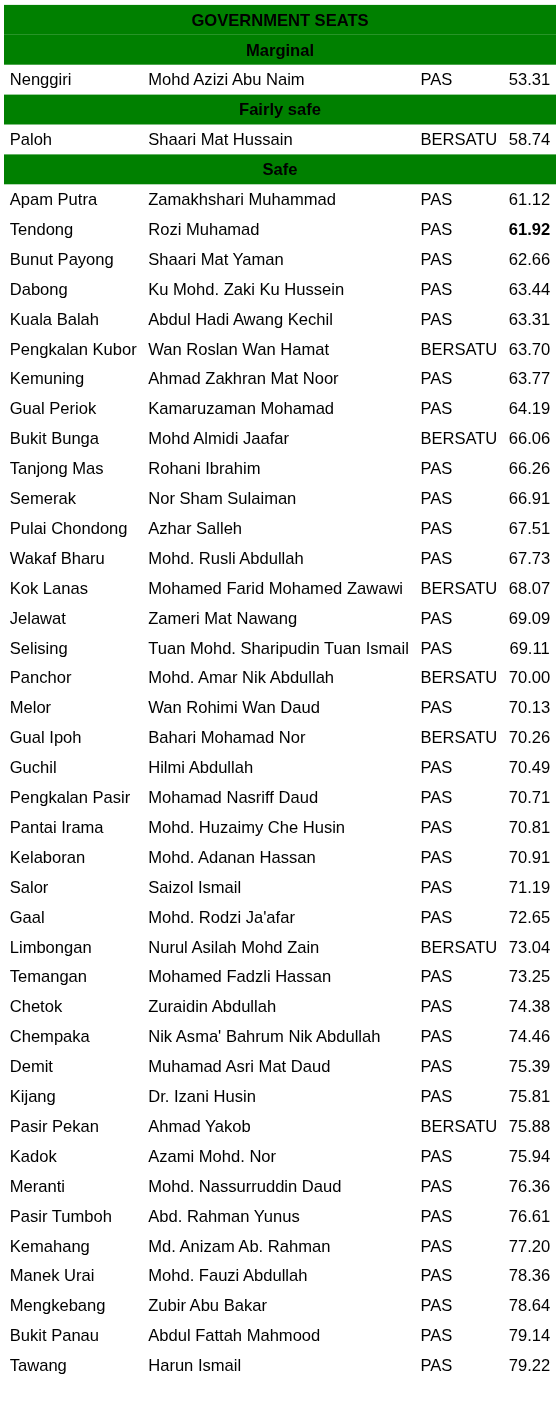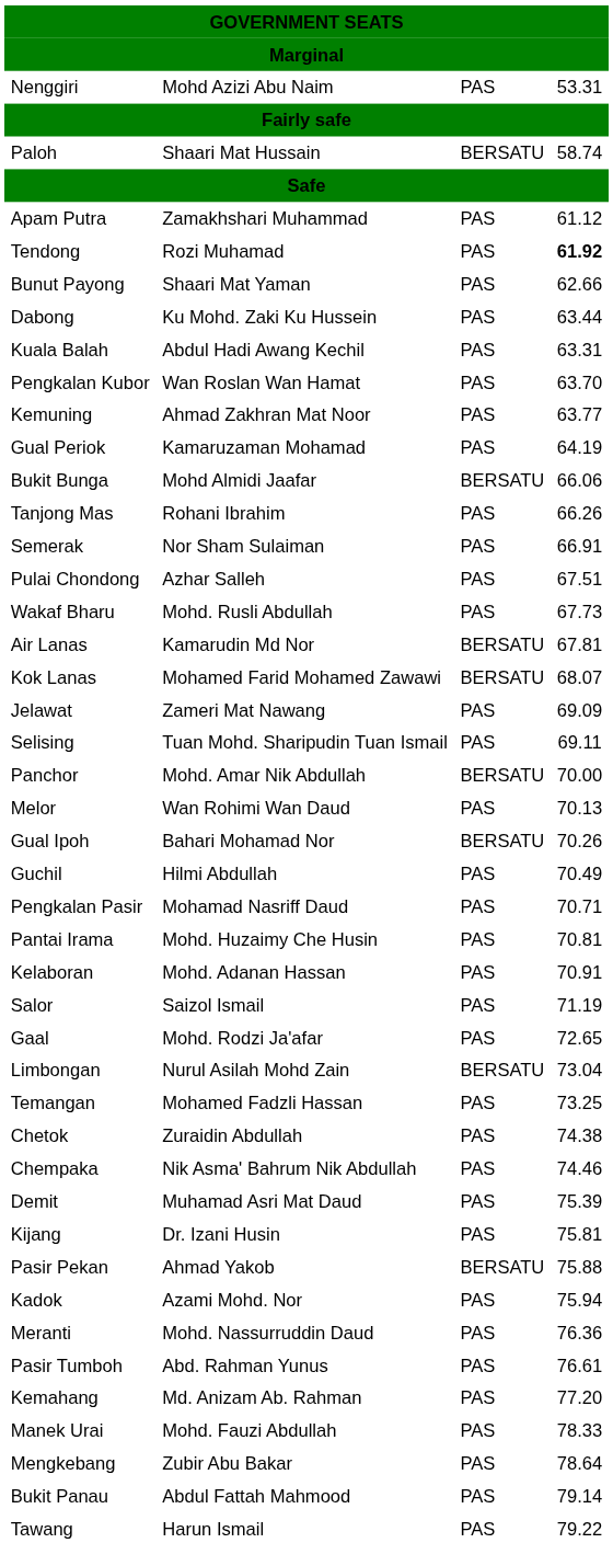Pengkalan Kubor | column 3: BERSATU -> PAS
+ row: Air Lanas | Kamarudin Md Nor | BERSATU | 67.81
Manek Urai | column 4: 78.36 -> 78.33
